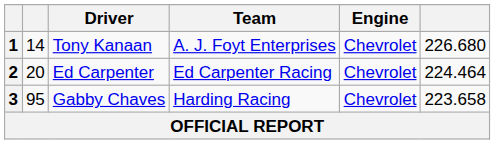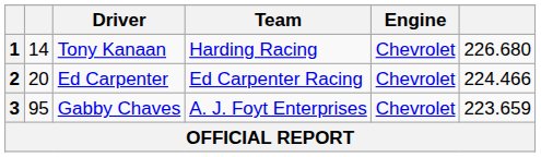1 | Team: A. J. Foyt Enterprises -> Harding Racing
2 | column 6: 224.464 -> 224.466
3 | Team: Harding Racing -> A. J. Foyt Enterprises
3 | column 6: 223.658 -> 223.659
